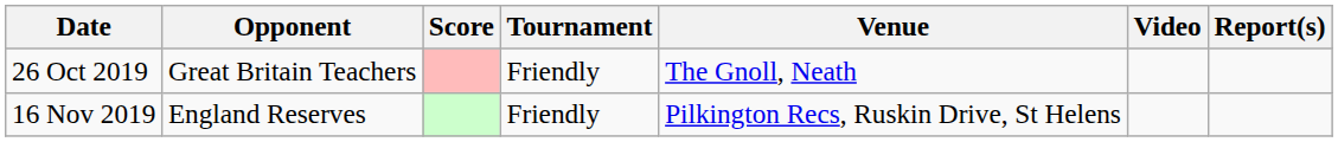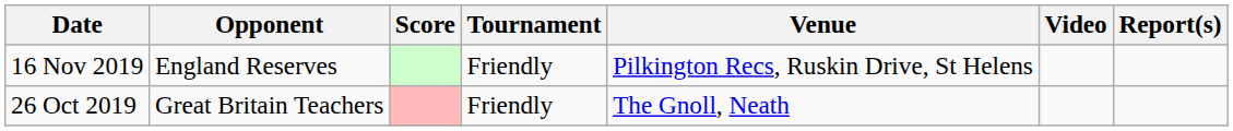rows swapped: 26 Oct 2019 <-> 16 Nov 2019
